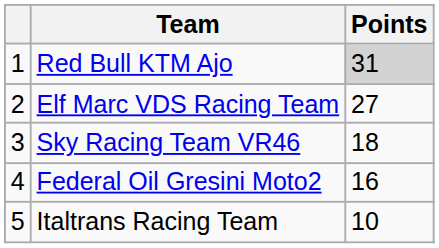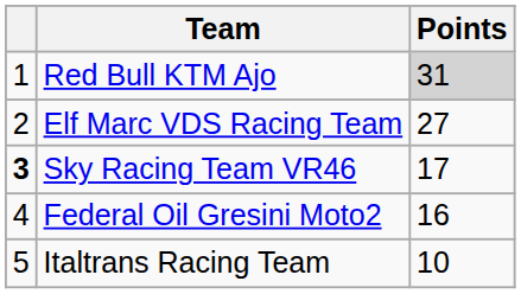Sky Racing Team VR46 | column 1: normal -> bold
Sky Racing Team VR46 | Points: 18 -> 17
